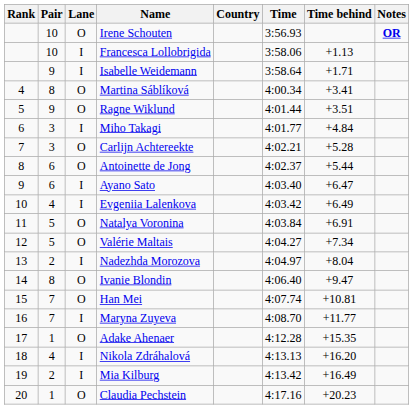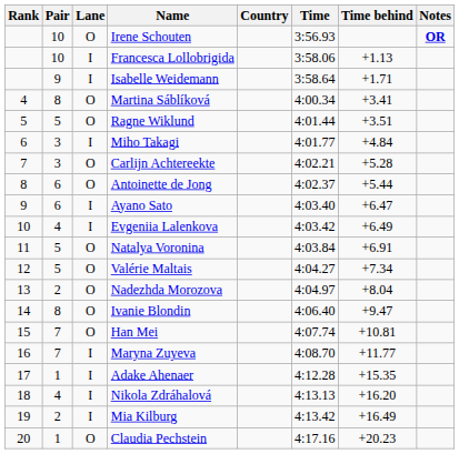Ragne Wiklund | Pair: 9 -> 5
Nadezhda Morozova | Lane: I -> O
Adake Ahenaer | Lane: O -> I
